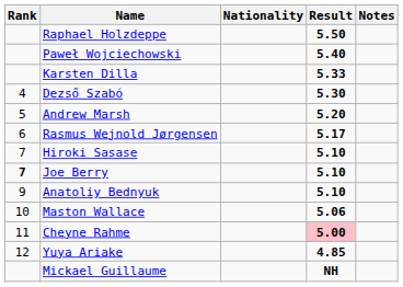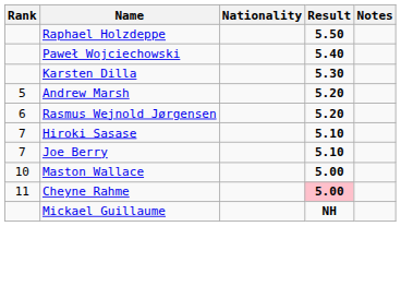Karsten Dilla | Result: 5.33 -> 5.30
- row: 4 | Dezső Szabó | 5.30
Rasmus Wejnold Jørgensen | Result: 5.17 -> 5.20
Joe Berry | Rank: bold -> normal
- row: 9 | Anatoliy Bednyuk | 5.10
Maston Wallace | Result: 5.06 -> 5.00
- row: 12 | Yuya Ariake | 4.85
